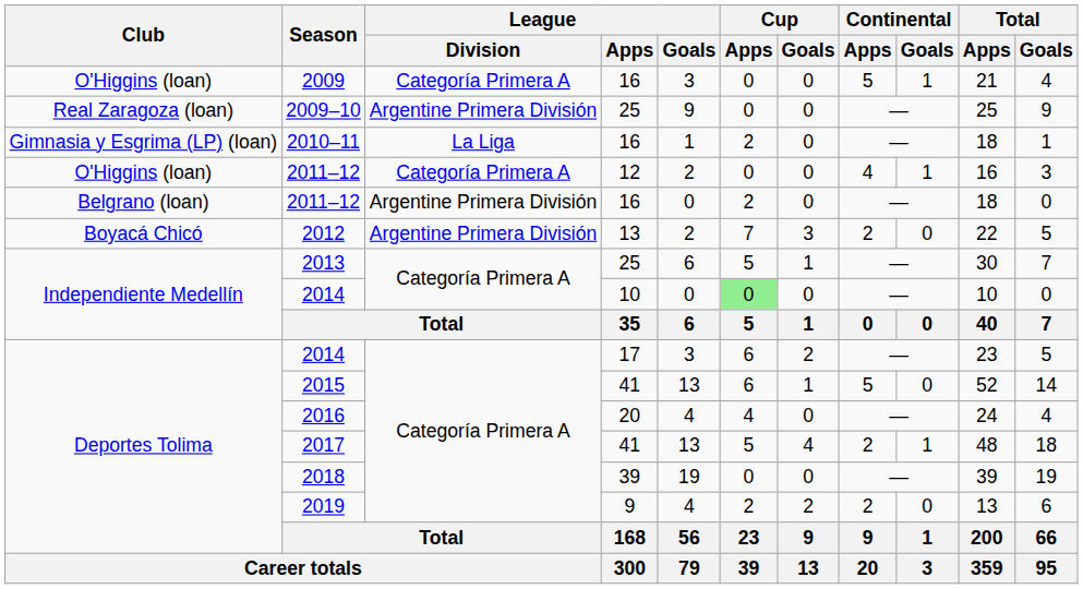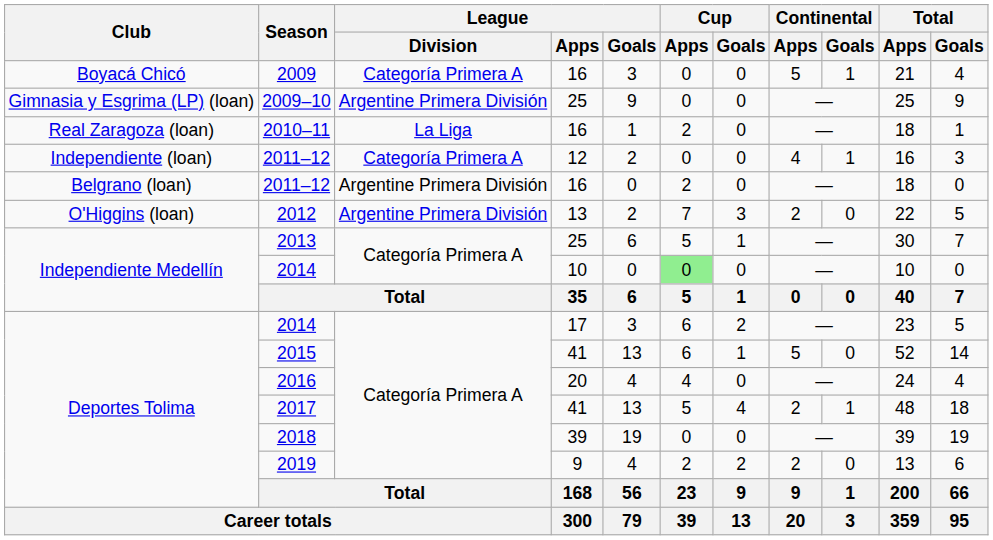2009 | Club: O'Higgins (loan) -> Boyacá Chicó
2009–10 | Club: Real Zaragoza (loan) -> Gimnasia y Esgrima (LP) (loan)
2010–11 | Club: Gimnasia y Esgrima (LP) (loan) -> Real Zaragoza (loan)
2011–12 / 12 | Club: O'Higgins (loan) -> Independiente (loan)
2012 | Club: Boyacá Chicó -> O'Higgins (loan)
